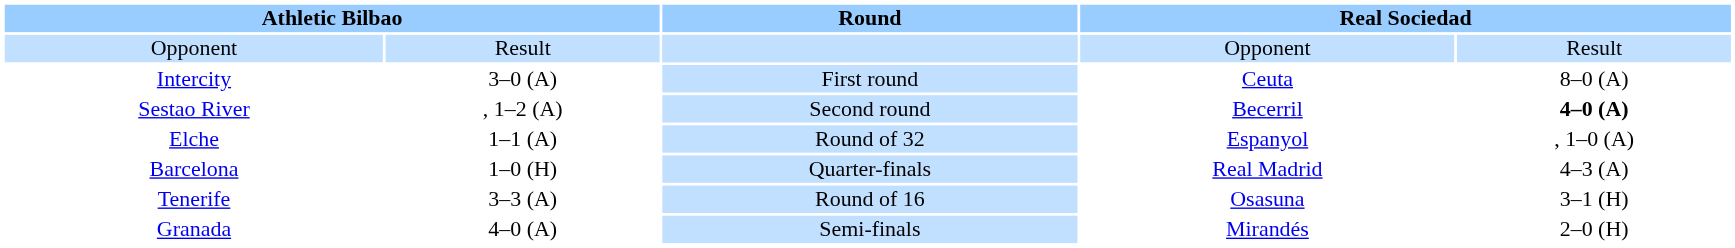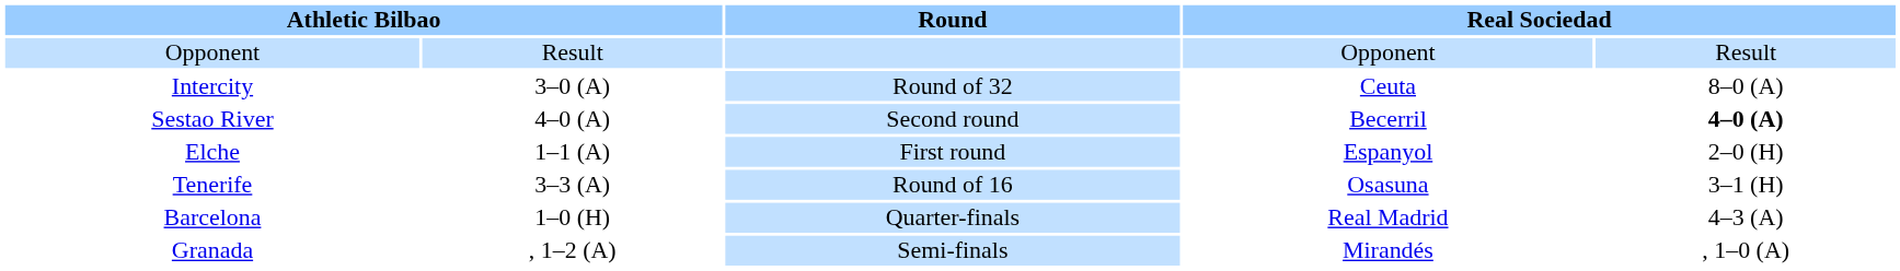Intercity | Round: First round -> Round of 32
Sestao River | column 2: , 1–2 (A) -> 4–0 (A)
Elche | Round: Round of 32 -> First round
Elche | column 5: , 1–0 (A) -> 2–0 (H)
rows swapped: Tenerife <-> Barcelona
Granada | column 2: 4–0 (A) -> , 1–2 (A)
Granada | column 5: 2–0 (H) -> , 1–0 (A)
